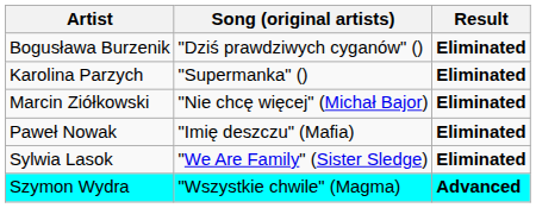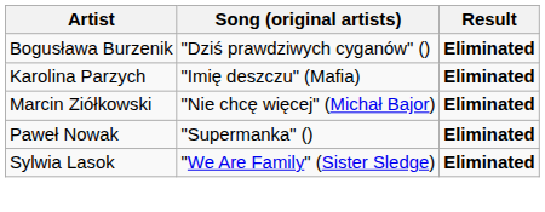Karolina Parzych | Song (original artists): "Supermanka" () -> "Imię deszczu" (Mafia)
Paweł Nowak | Song (original artists): "Imię deszczu" (Mafia) -> "Supermanka" ()
- row: Szymon Wydra | "Wszystkie chwile" (Magma) | Advanced
